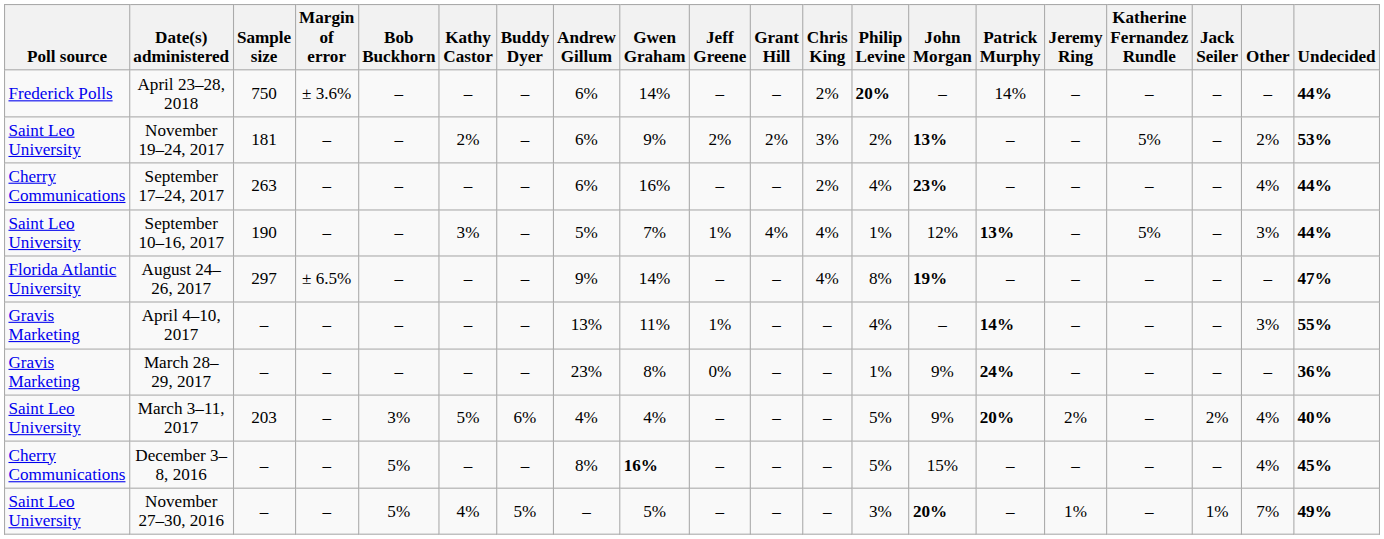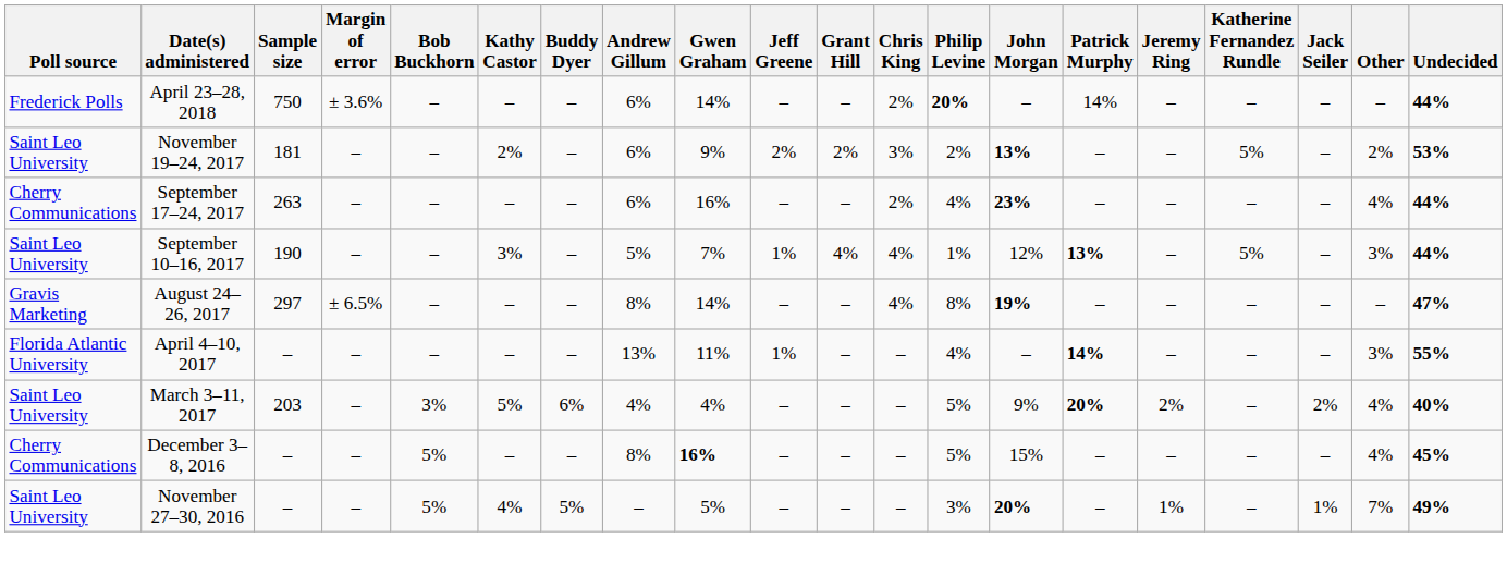August 24–26, 2017 | Poll source: Florida Atlantic University -> Gravis Marketing
August 24–26, 2017 | Andrew Gillum: 9% -> 8%
April 4–10, 2017 | Poll source: Gravis Marketing -> Florida Atlantic University
- row: Gravis Marketing | March 28–29, 2017 | – | – | – | – | – | 23% | 8% | 0% | – | – | 1% | 9% | 24% | – | – | – | – | 36%
